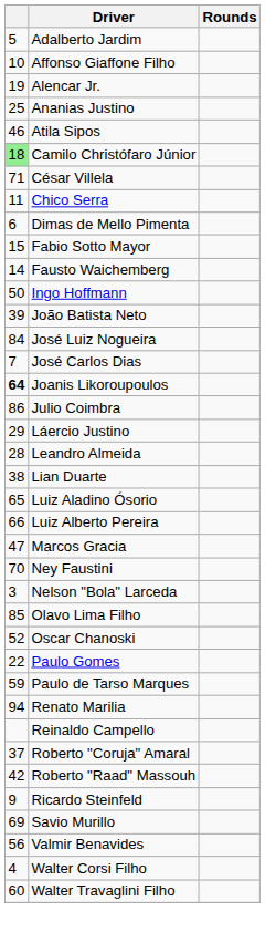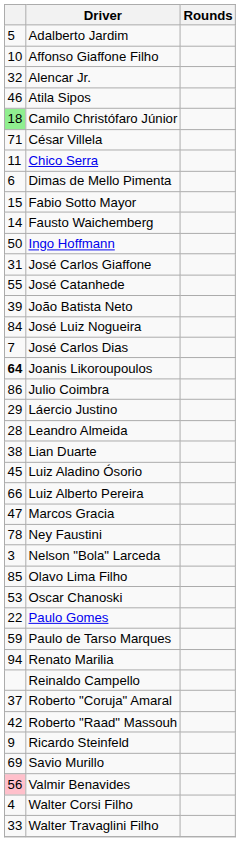Alencar Jr. | column 1: 19 -> 32
- row: 25 | Ananias Justino
+ row: 31 | José Carlos Giaffone
+ row: 55 | José Catanhede
Luiz Aladino Ósorio | column 1: 65 -> 45
Ney Faustini | column 1: 70 -> 78
Oscar Chanoski | column 1: 52 -> 53
Valmir Benavides | column 1: no background -> pink background
Walter Travaglini Filho | column 1: 60 -> 33
